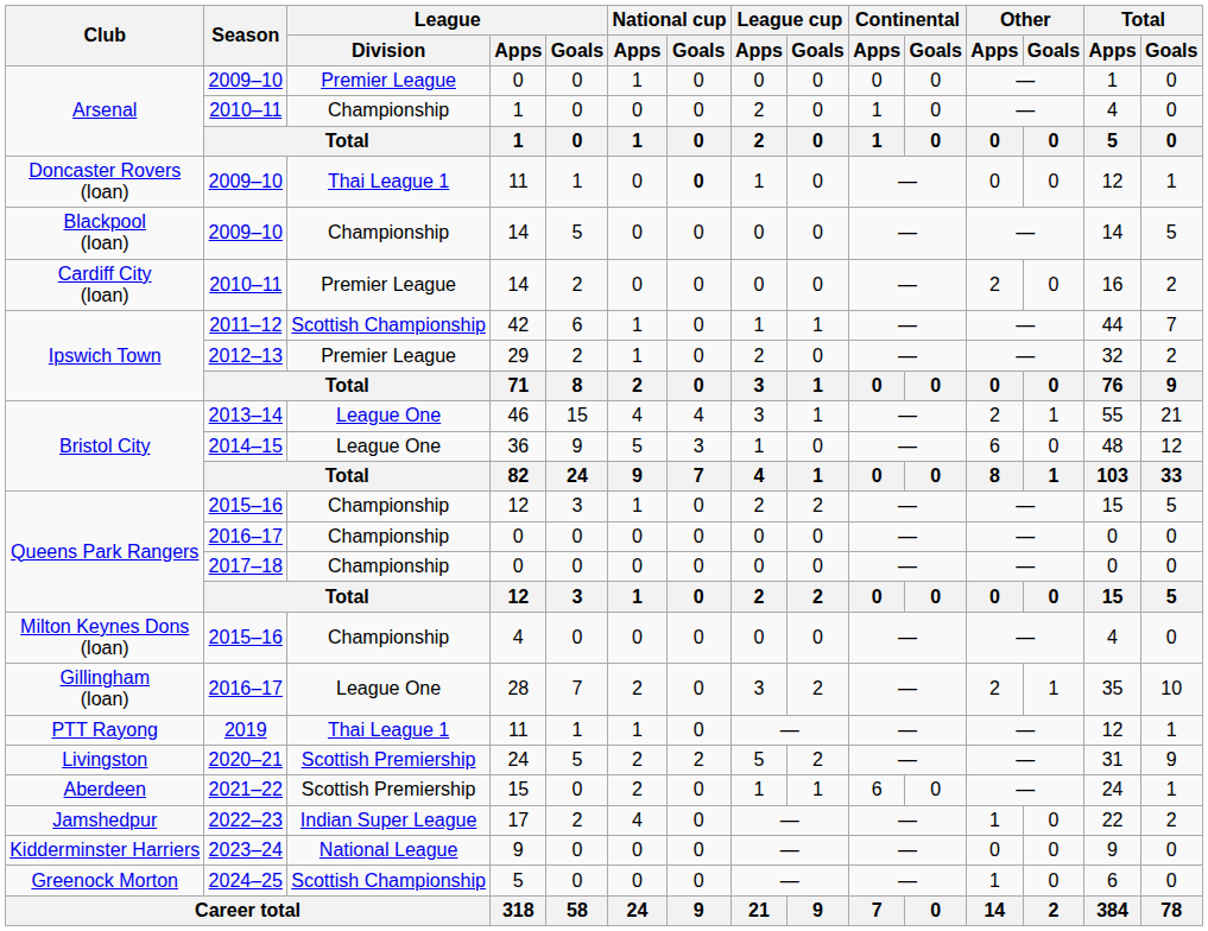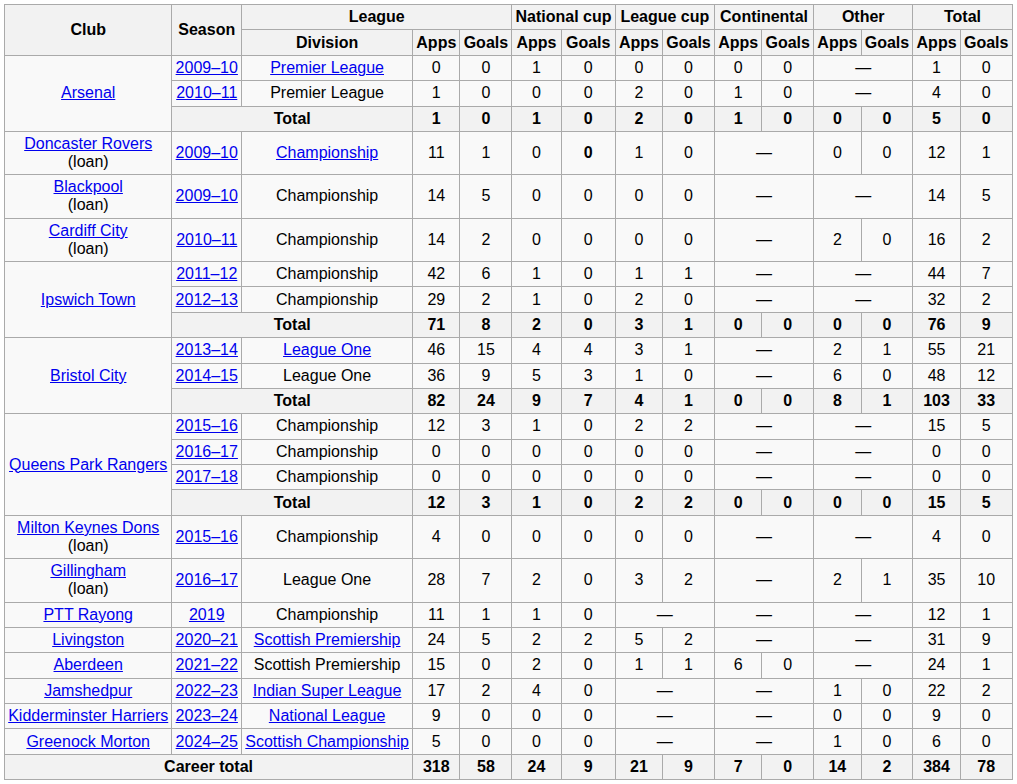2010–11 / 1 | League / Division: Championship -> Premier League
2009–10 / 11 | League / Division: Thai League 1 -> Championship
2010–11 / 14 | League / Division: Premier League -> Championship
42 | League / Division: Scottish Championship -> Championship
29 | League / Division: Premier League -> Championship
2019 / 11 | League / Division: Thai League 1 -> Championship
